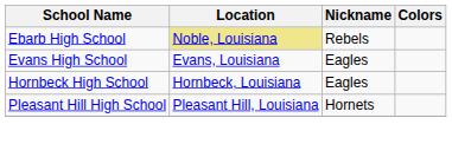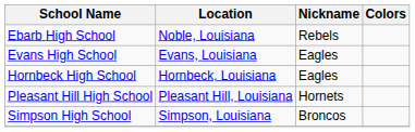Ebarb High School | Location: khaki background -> no background
+ row: Simpson High School | Simpson, Louisiana | Broncos
